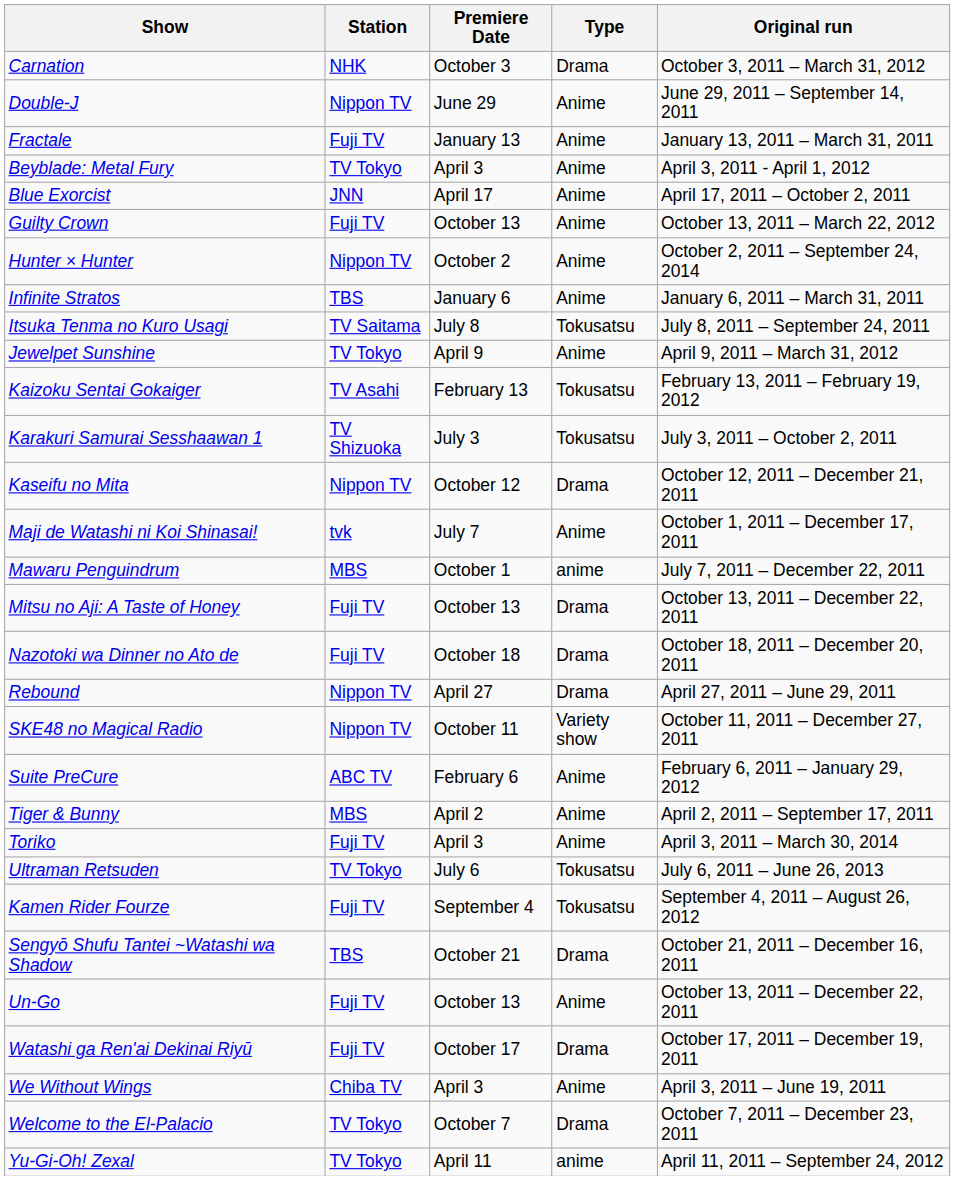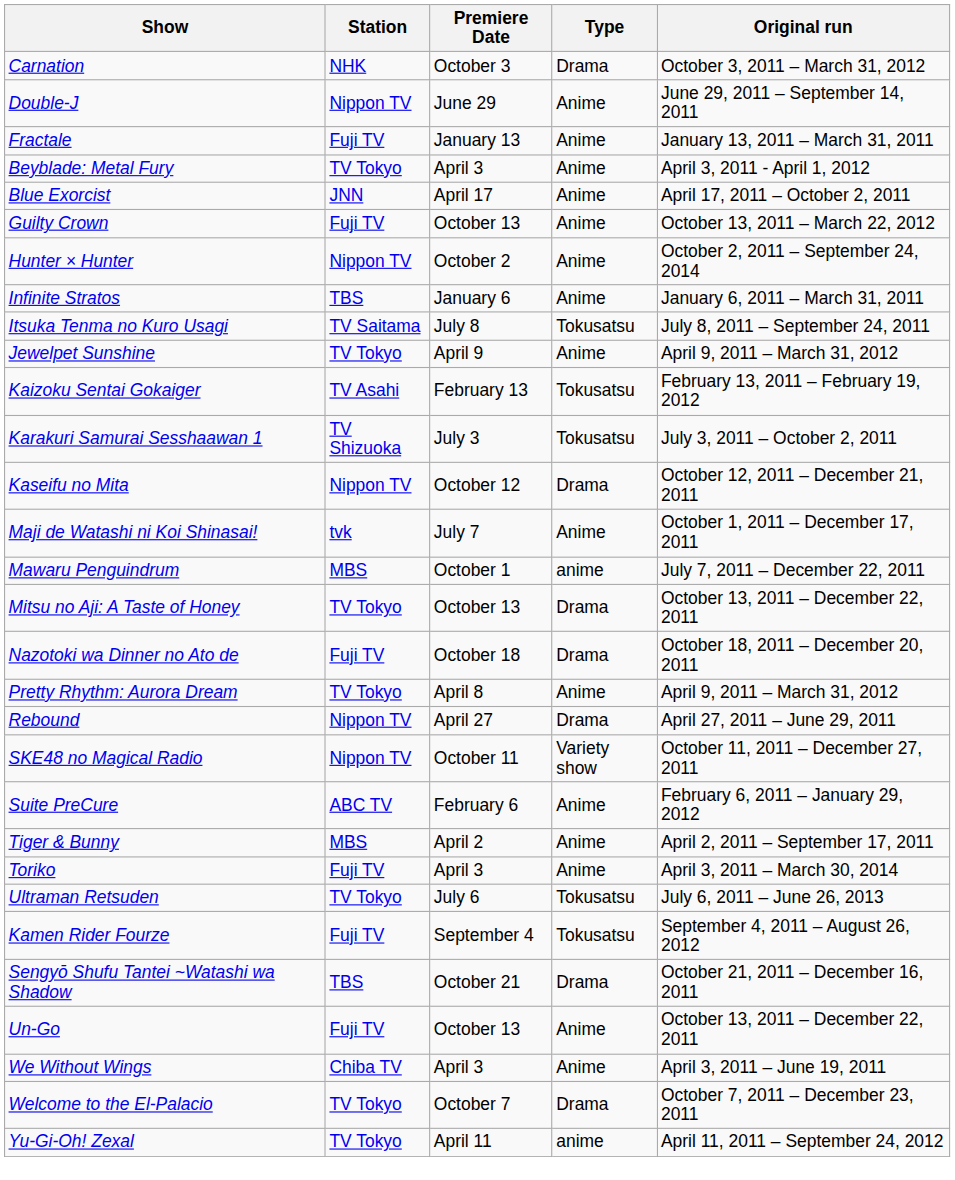Mitsu no Aji: A Taste of Honey | Station: Fuji TV -> TV Tokyo
+ row: Pretty Rhythm: Aurora Dream | TV Tokyo | April 8 | Anime | April 9, 2011 – March 31, 2012
- row: Watashi ga Ren'ai Dekinai Riyū | Fuji TV | October 17 | Drama | October 17, 2011 – December 19, 2011
